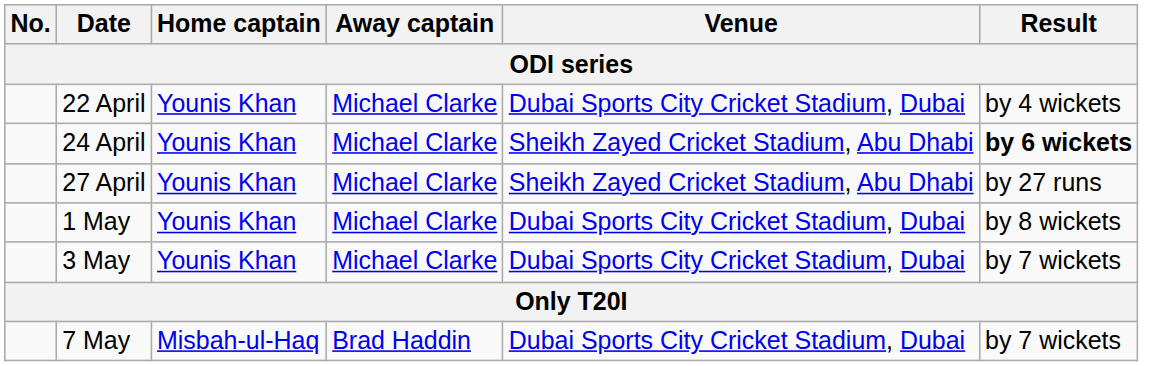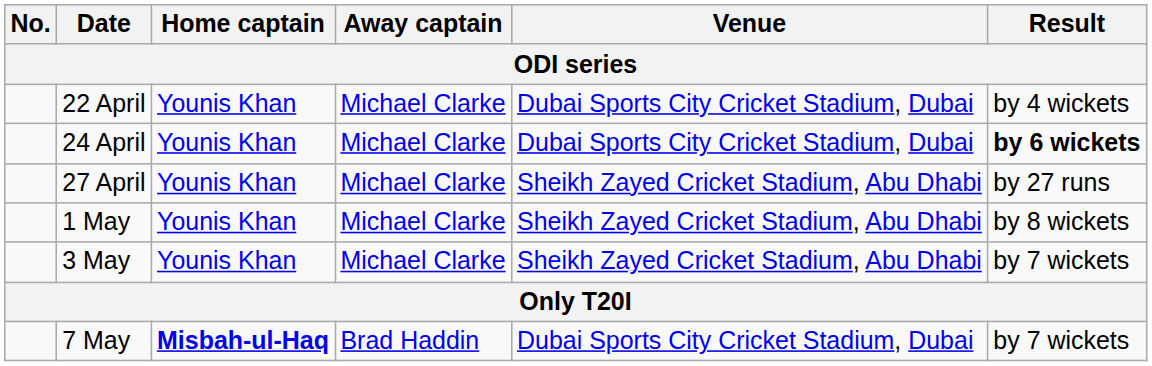24 April | Venue: Sheikh Zayed Cricket Stadium, Abu Dhabi -> Dubai Sports City Cricket Stadium, Dubai
1 May | Venue: Dubai Sports City Cricket Stadium, Dubai -> Sheikh Zayed Cricket Stadium, Abu Dhabi
3 May | Venue: Dubai Sports City Cricket Stadium, Dubai -> Sheikh Zayed Cricket Stadium, Abu Dhabi
7 May | Home captain: normal -> bold
